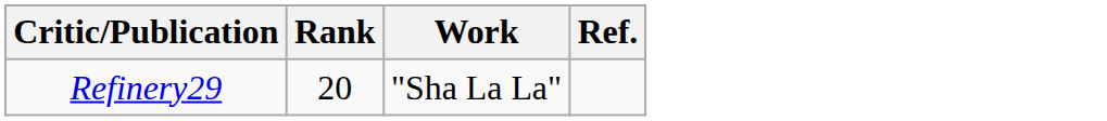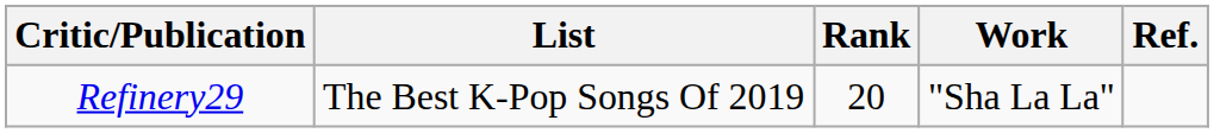+ column: List | The Best K-Pop Songs Of 2019
